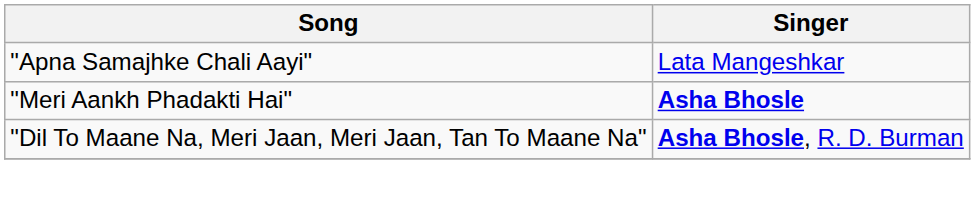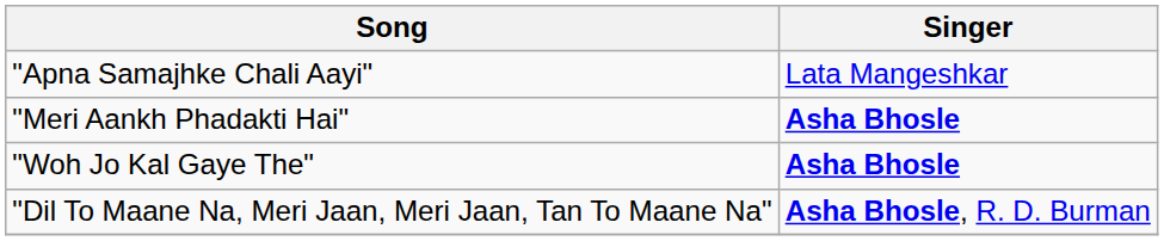+ row: "Woh Jo Kal Gaye The" | Asha Bhosle
